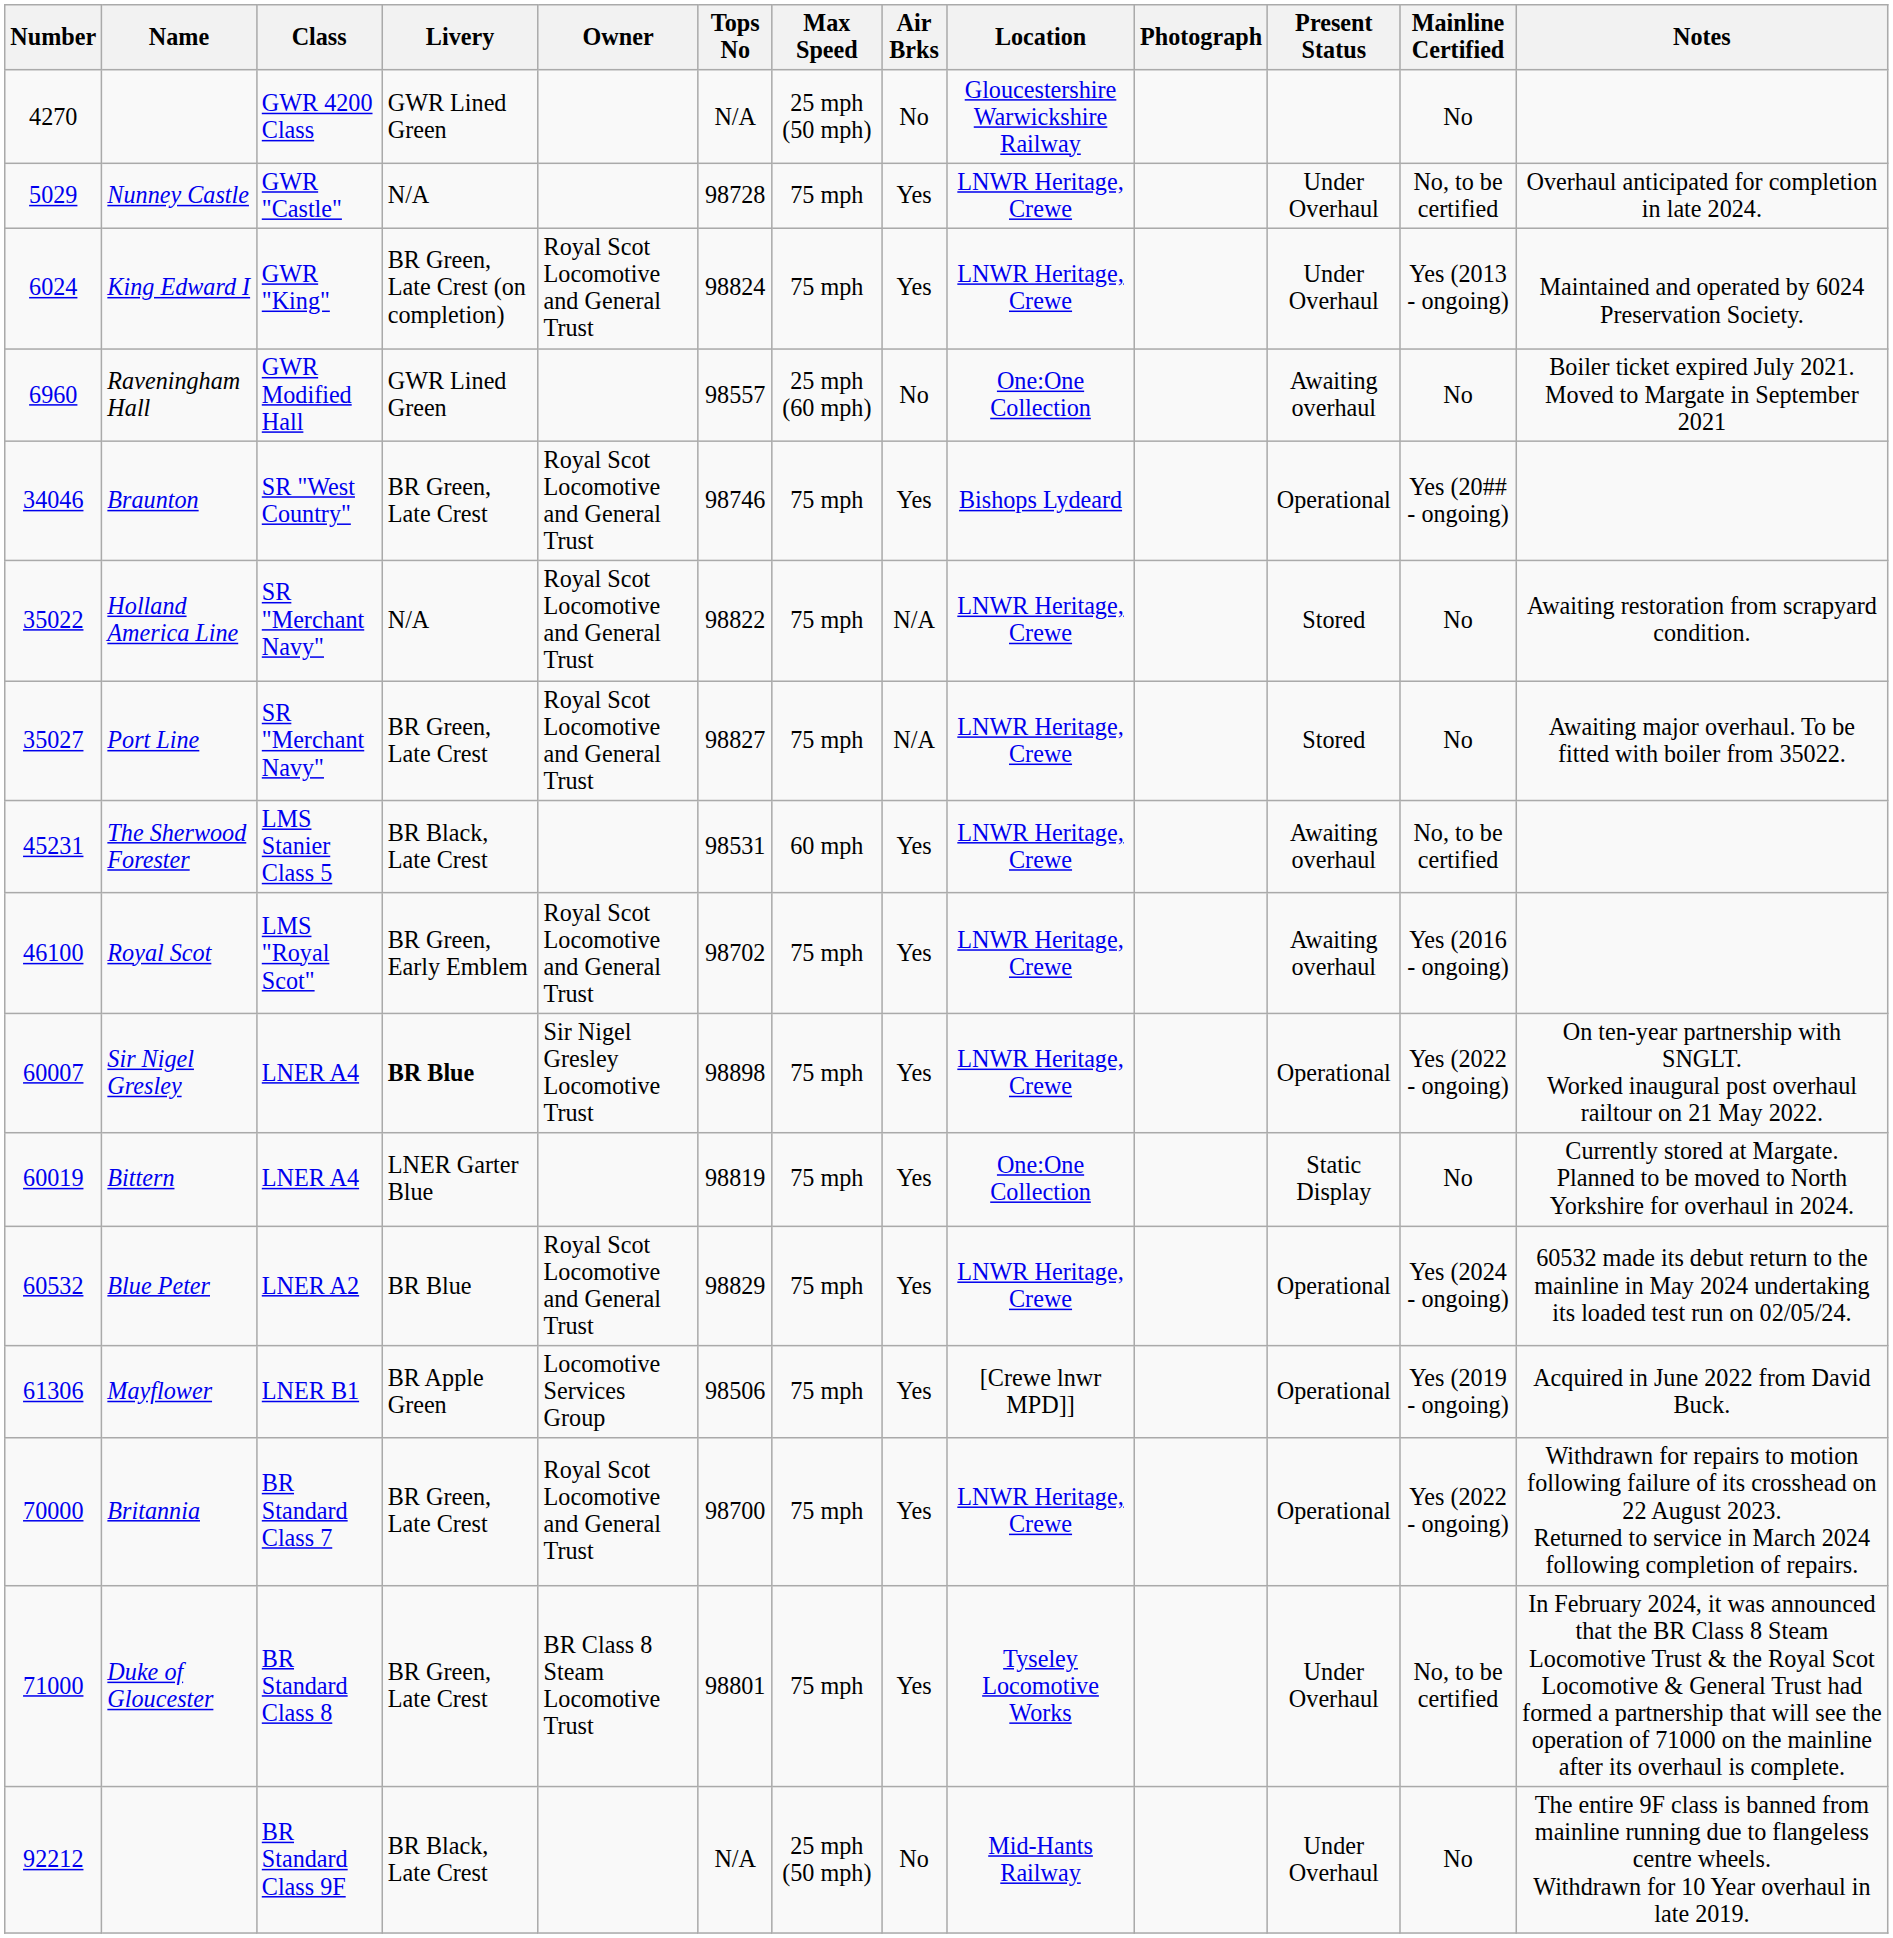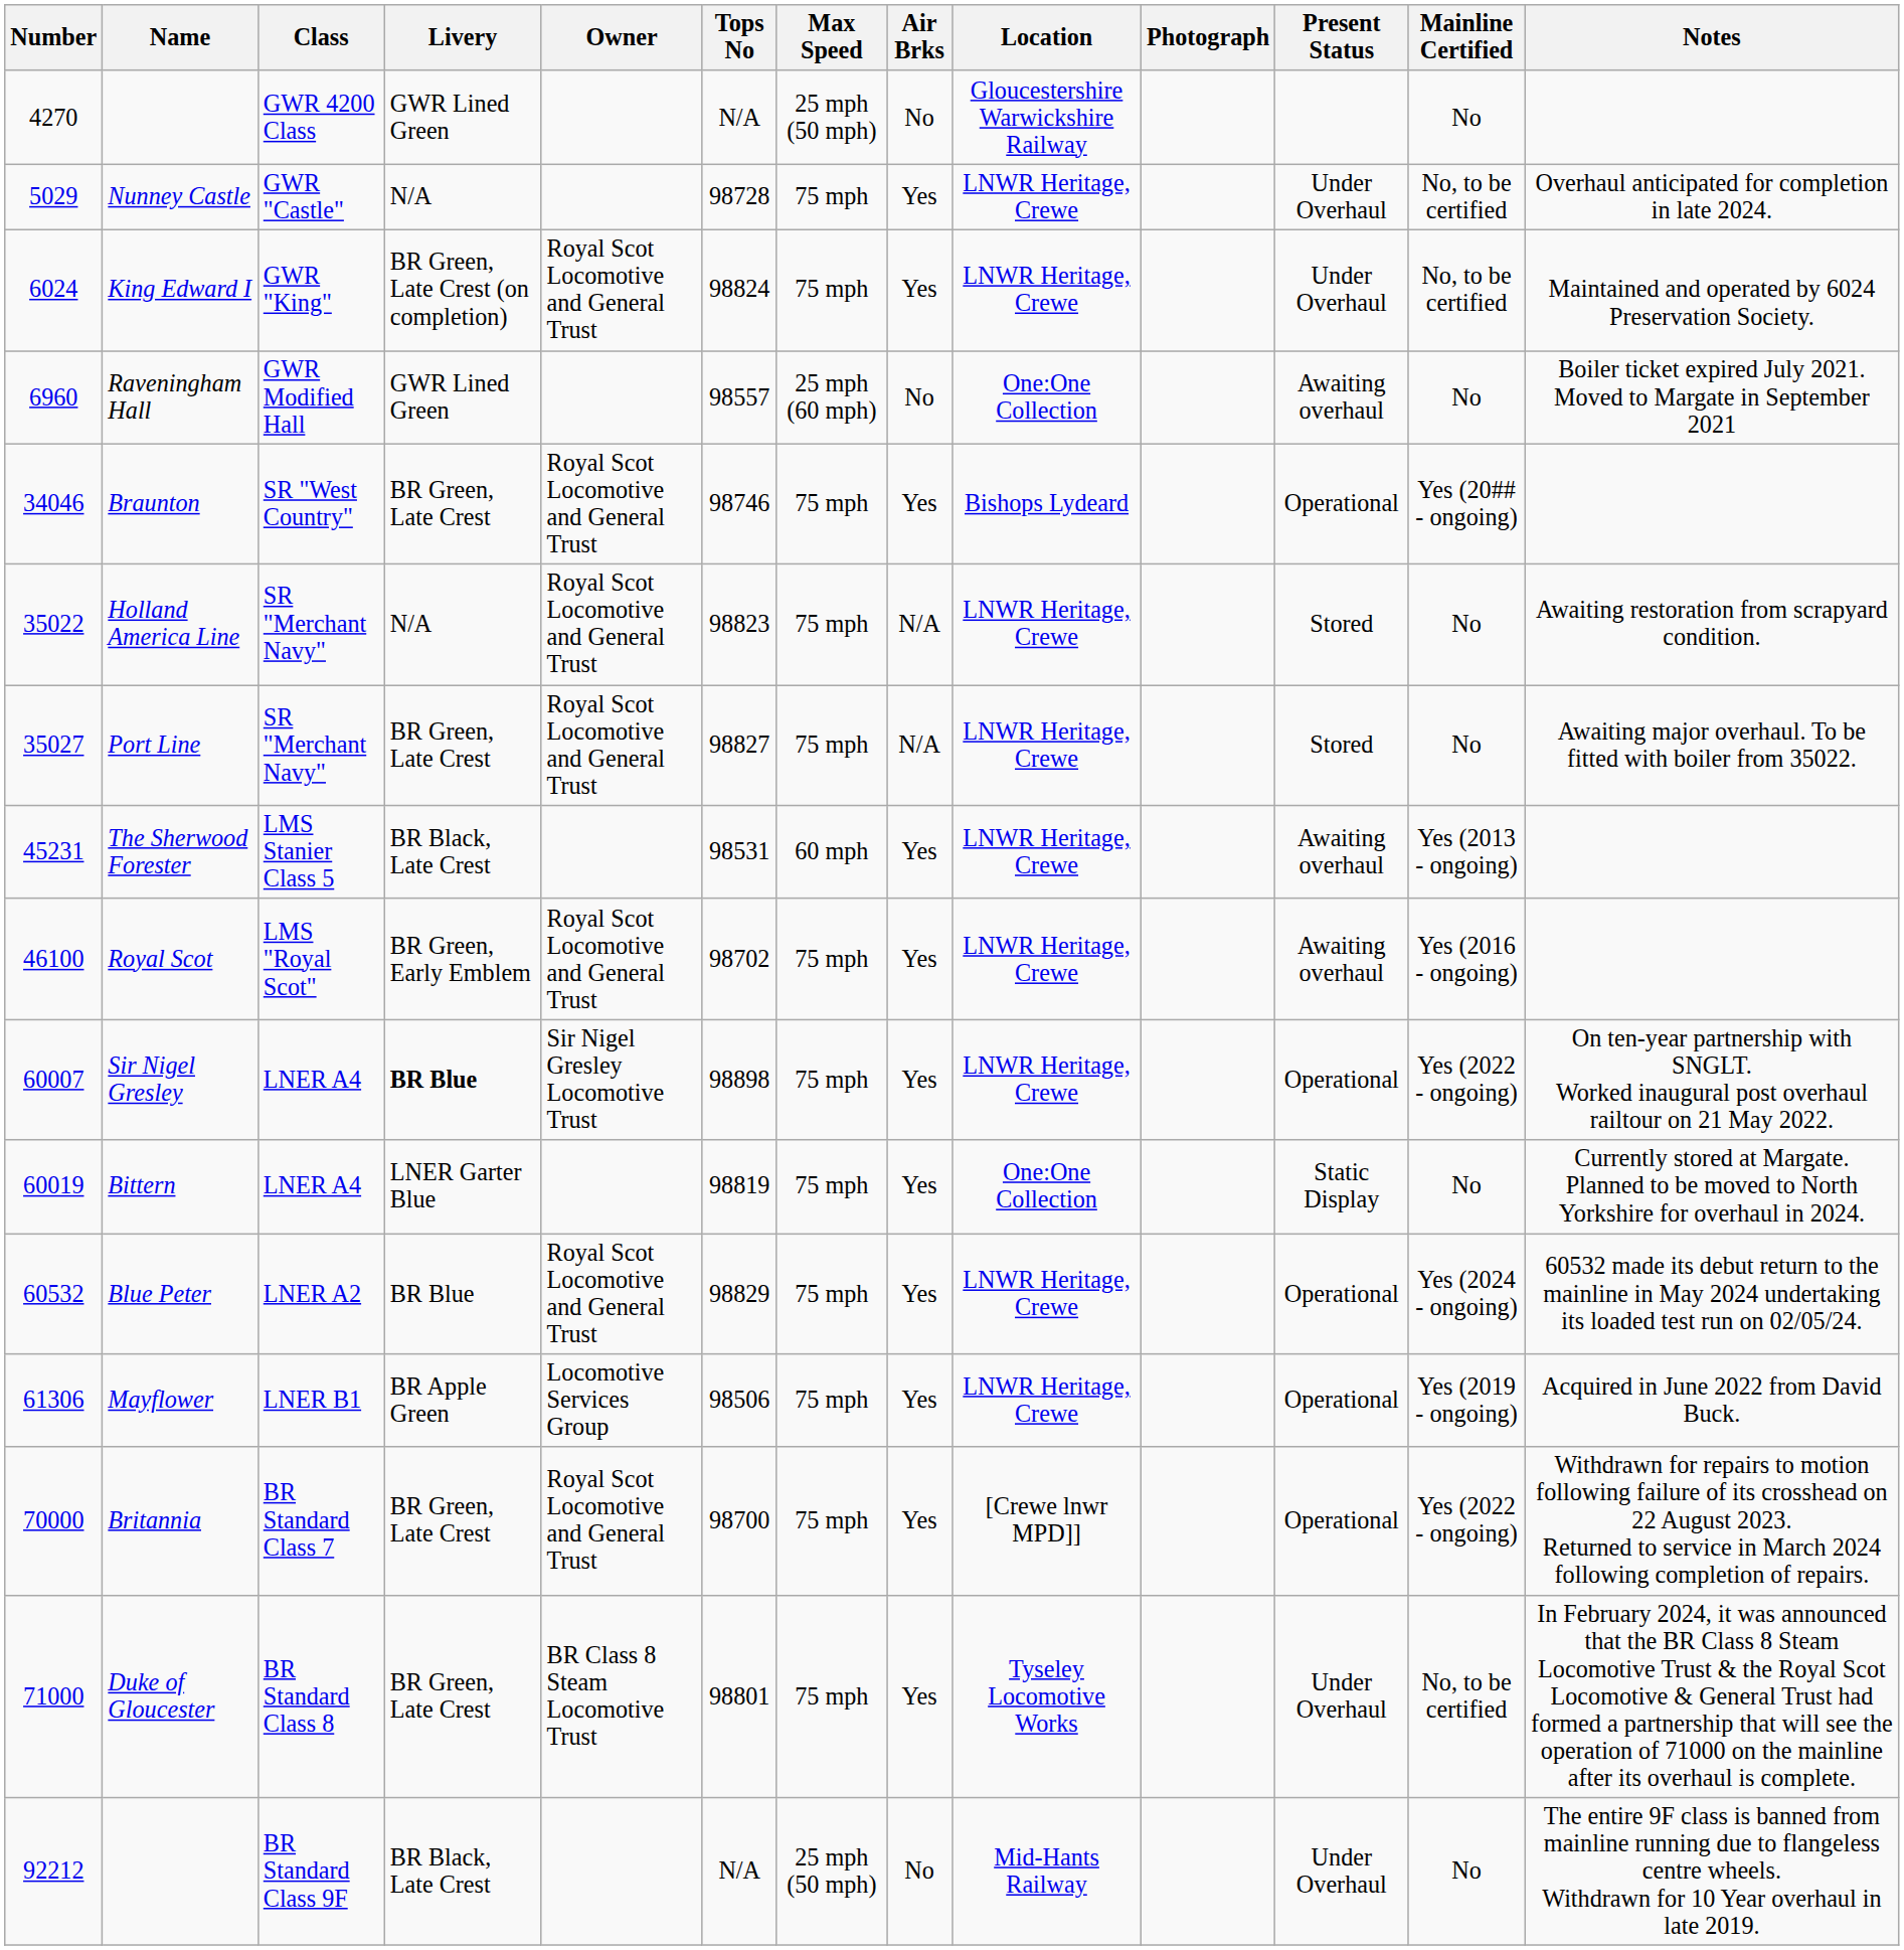King Edward I | Mainline Certified: Yes (2013 - ongoing) -> No, to be certified
Holland America Line | Tops No: 98822 -> 98823
The Sherwood Forester | Mainline Certified: No, to be certified -> Yes (2013 - ongoing)
Mayflower | Location: [Crewe lnwr MPD]] -> LNWR Heritage, Crewe
Britannia | Location: LNWR Heritage, Crewe -> [Crewe lnwr MPD]]
